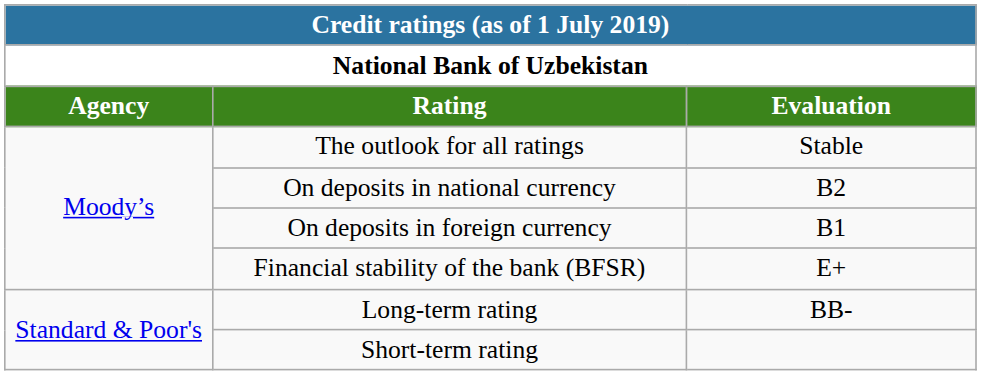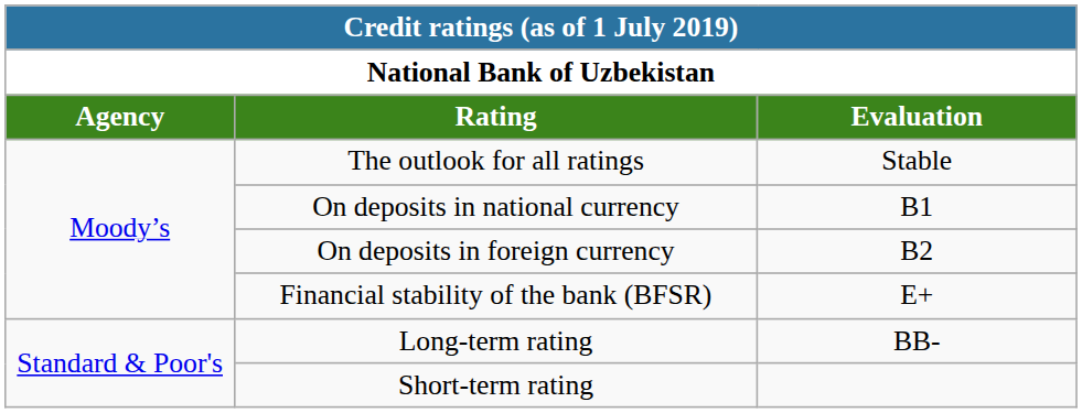On deposits in national currency | Evaluation: B2 -> B1
On deposits in foreign currency | Evaluation: B1 -> B2
